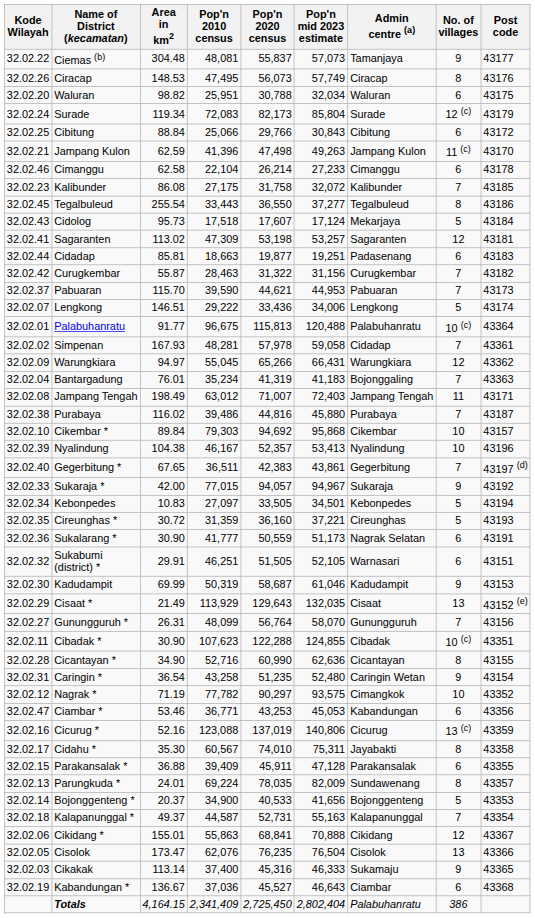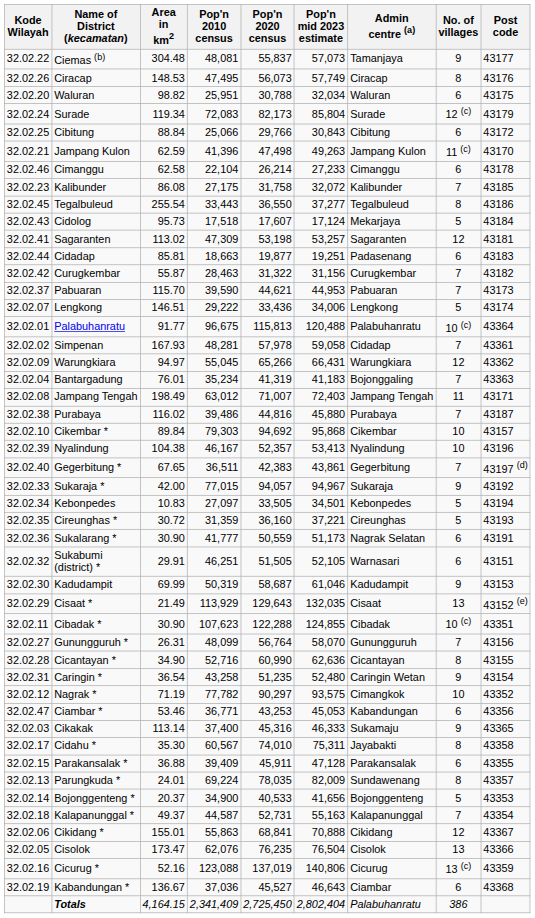rows swapped: Gunungguruh * <-> Cibadak *
rows swapped: Cicurug * <-> Cikakak
